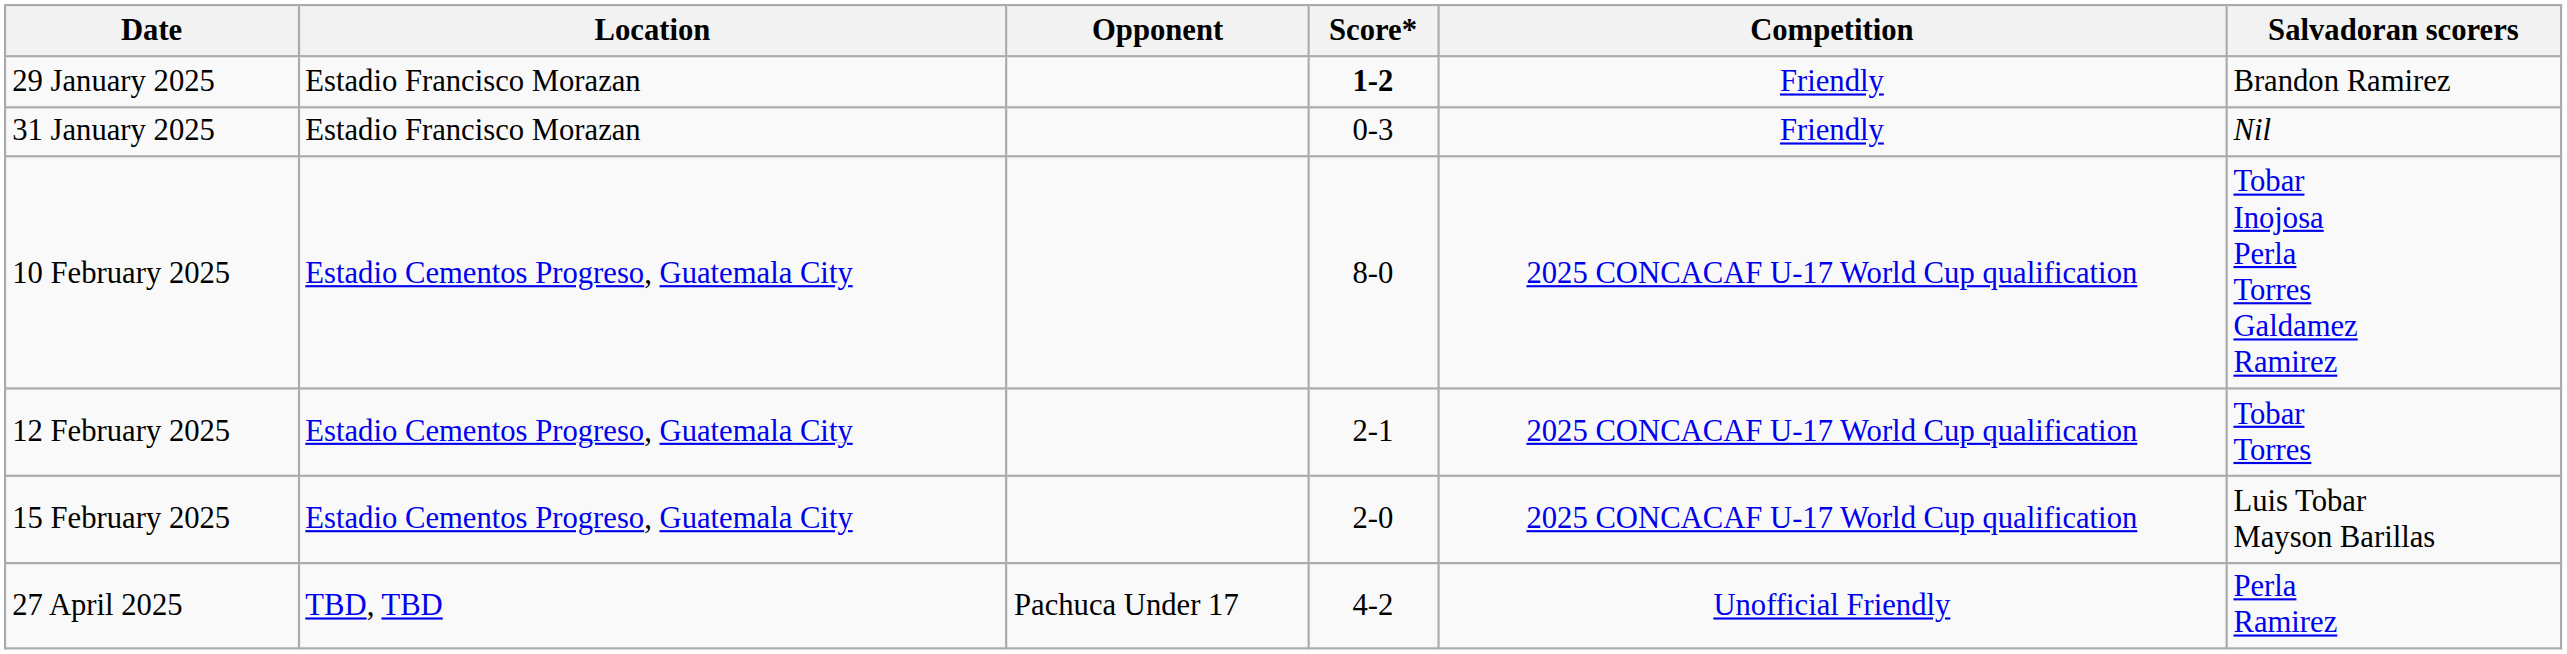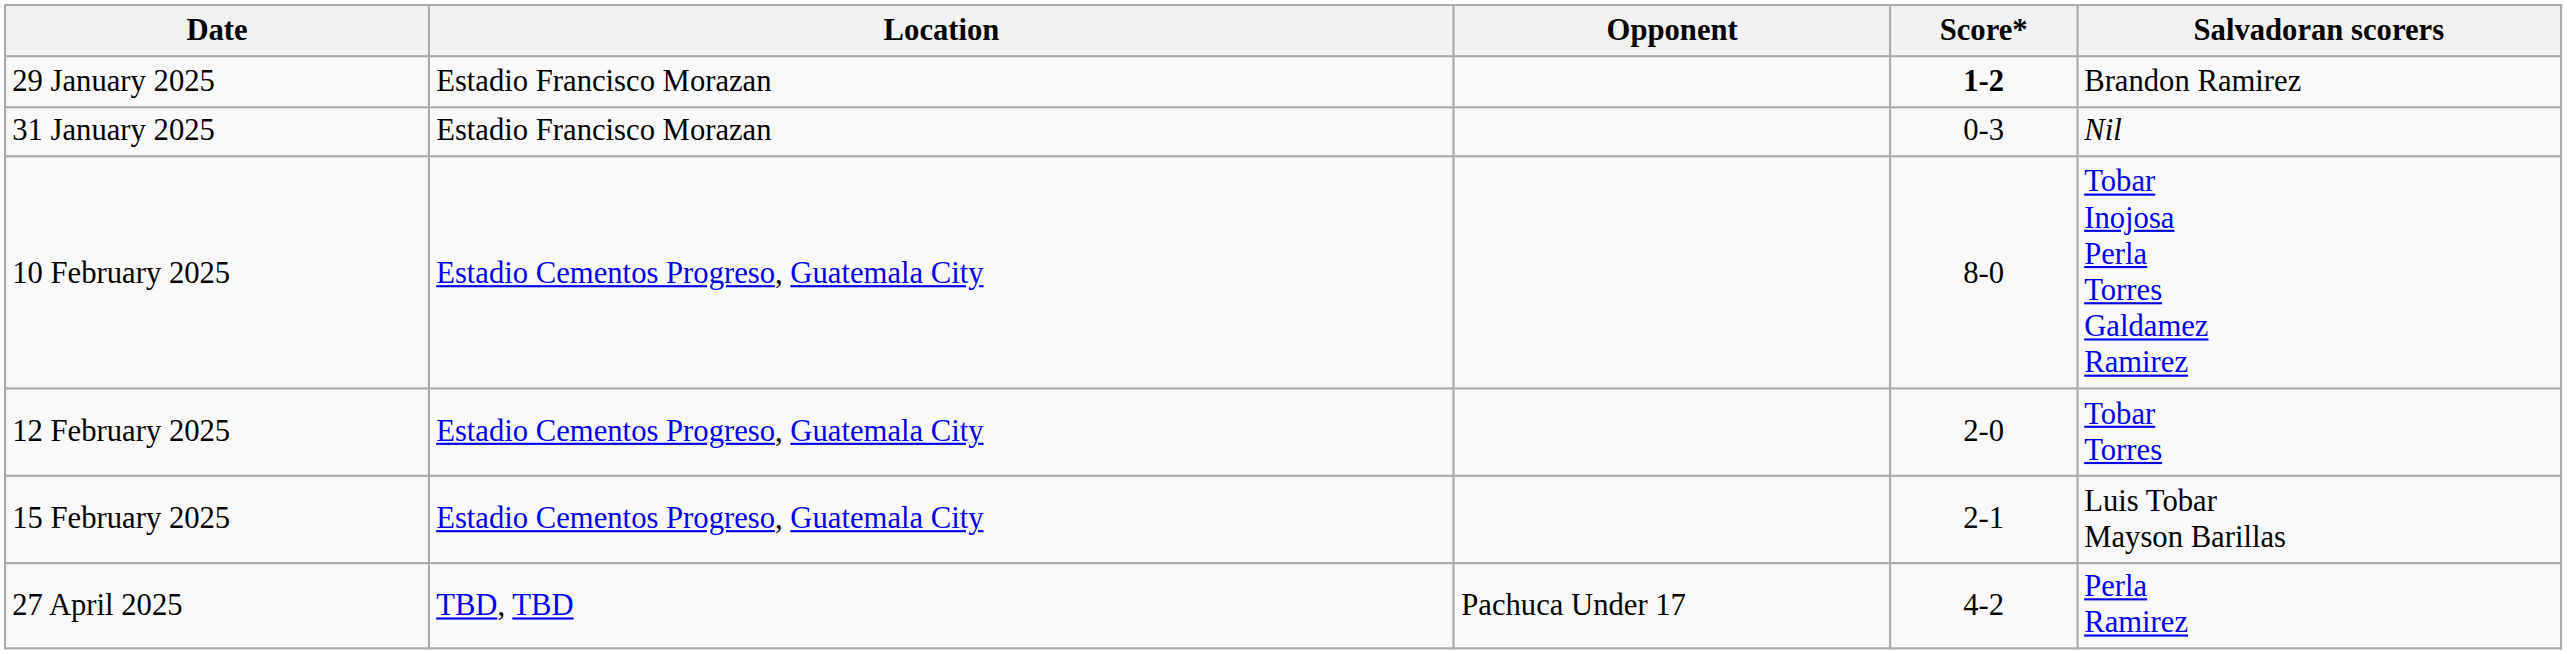- column: Competition | Friendly | Friendly | 2025 CONCACAF U-17 World Cup qualification | 2025 CONCACAF U-17 World Cup qualification | 2025 CONCACAF U-17 World Cup qualification | Unofficial Friendly
12 February 2025 | Score*: 2-1 -> 2-0
15 February 2025 | Score*: 2-0 -> 2-1
